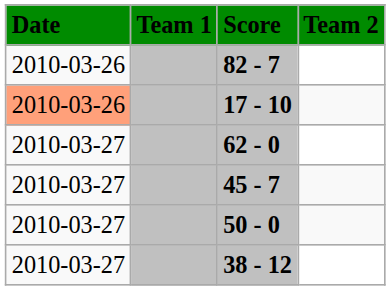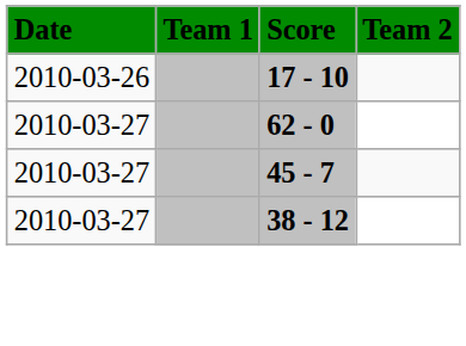- row: 2010-03-26 | 82 - 7
17 - 10 | Date: lightsalmon background -> no background
- row: 2010-03-27 | 50 - 0
